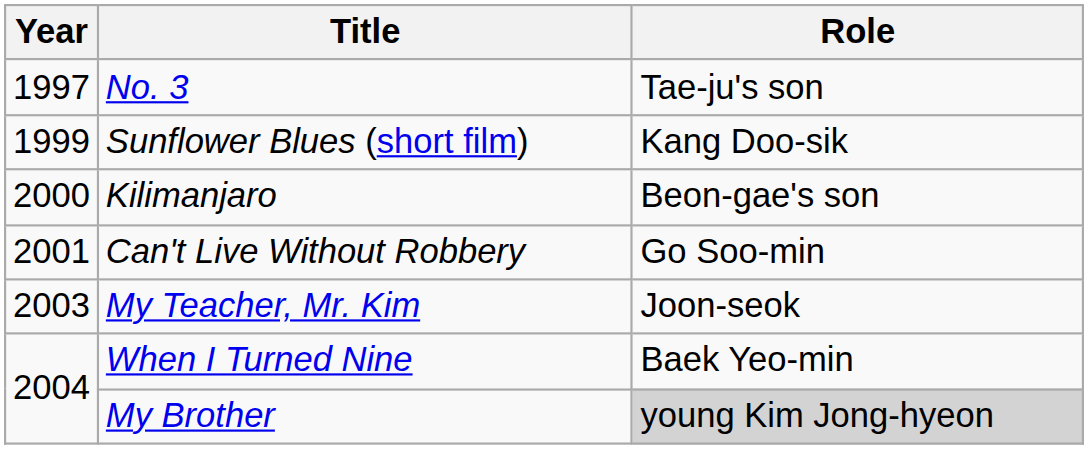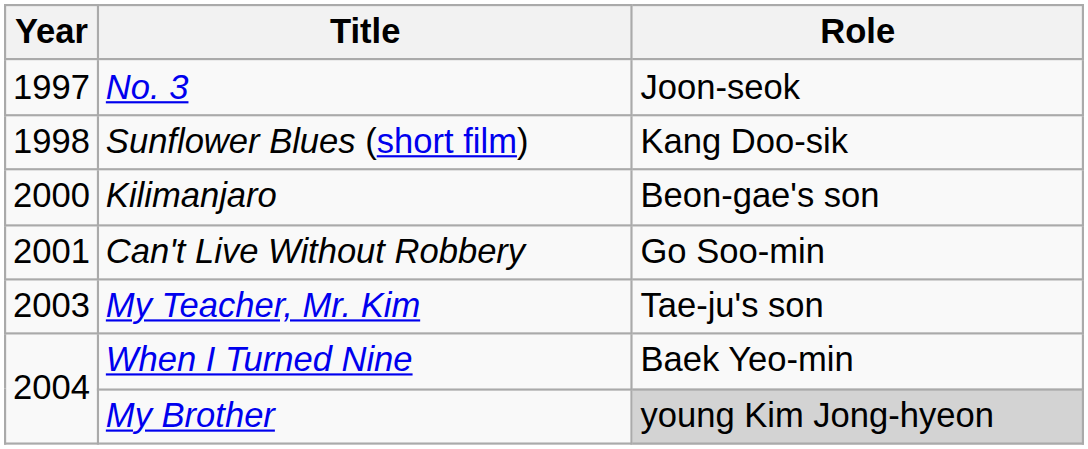No. 3 | Role: Tae-ju's son -> Joon-seok
Sunflower Blues (short film) | Year: 1999 -> 1998
My Teacher, Mr. Kim | Role: Joon-seok -> Tae-ju's son
